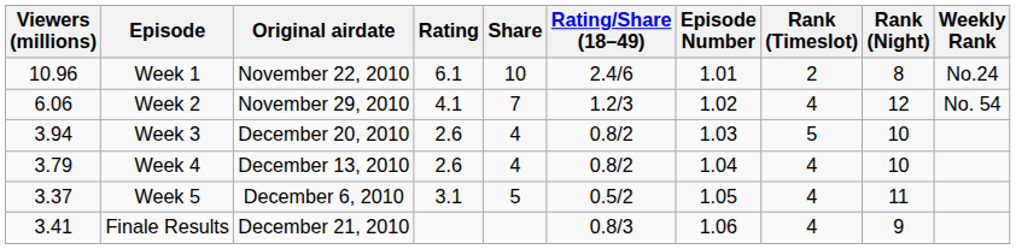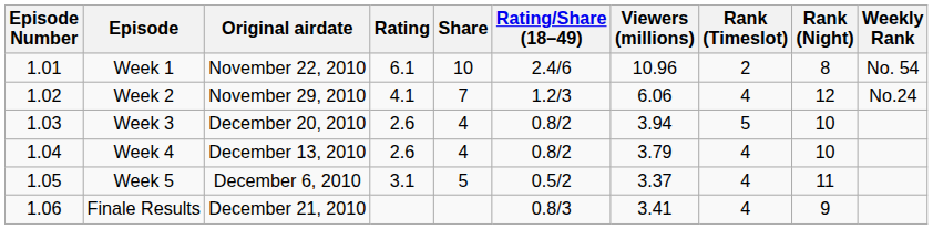columns swapped: Episode Number <-> Viewers (millions)
Week 1 | Weekly Rank: No.24 -> No. 54
Week 2 | Weekly Rank: No. 54 -> No.24
